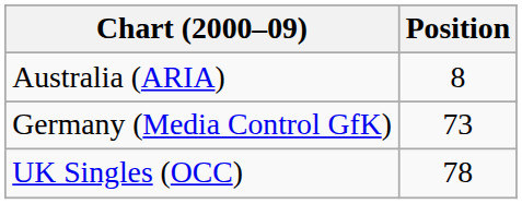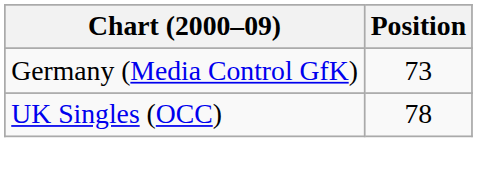- row: Australia (ARIA) | 8
